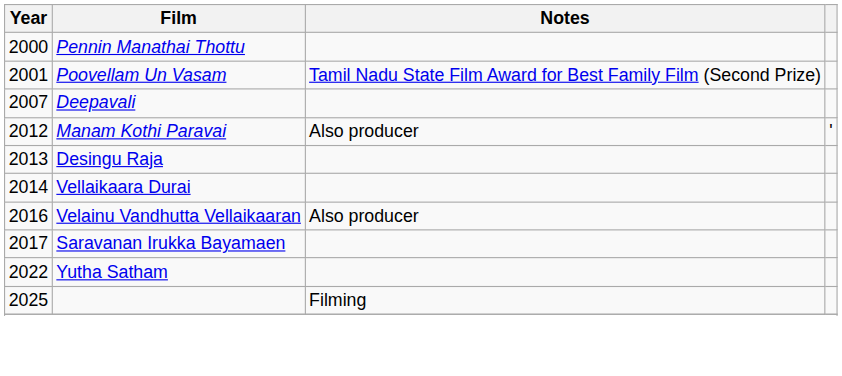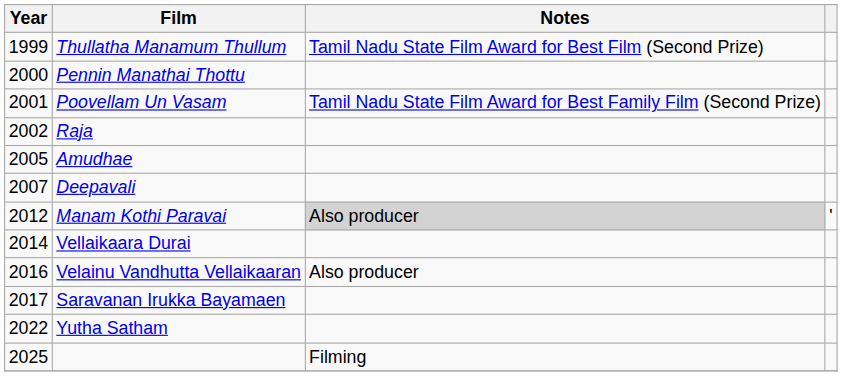+ row: 1999 | Thullatha Manamum Thullum | Tamil Nadu State Film Award for Best Film (Second Prize)
+ row: 2002 | Raja
+ row: 2005 | Amudhae
Manam Kothi Paravai | Notes: no background -> lightgrey background
- row: 2013 | Desingu Raja
